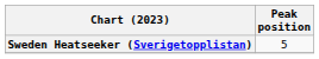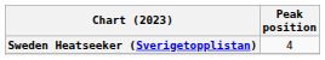Sweden Heatseeker (Sverigetopplistan) | Peak position: 5 -> 4
